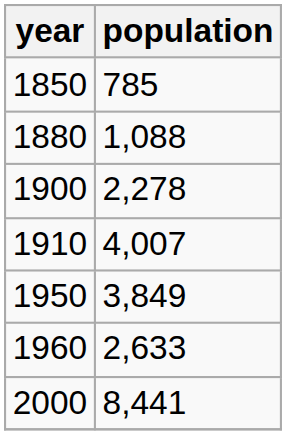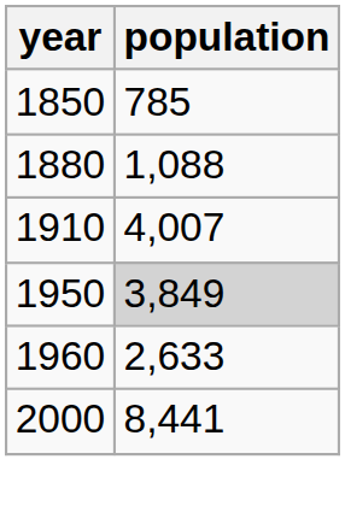- row: 1900 | 2,278
1950 | population: no background -> lightgrey background
